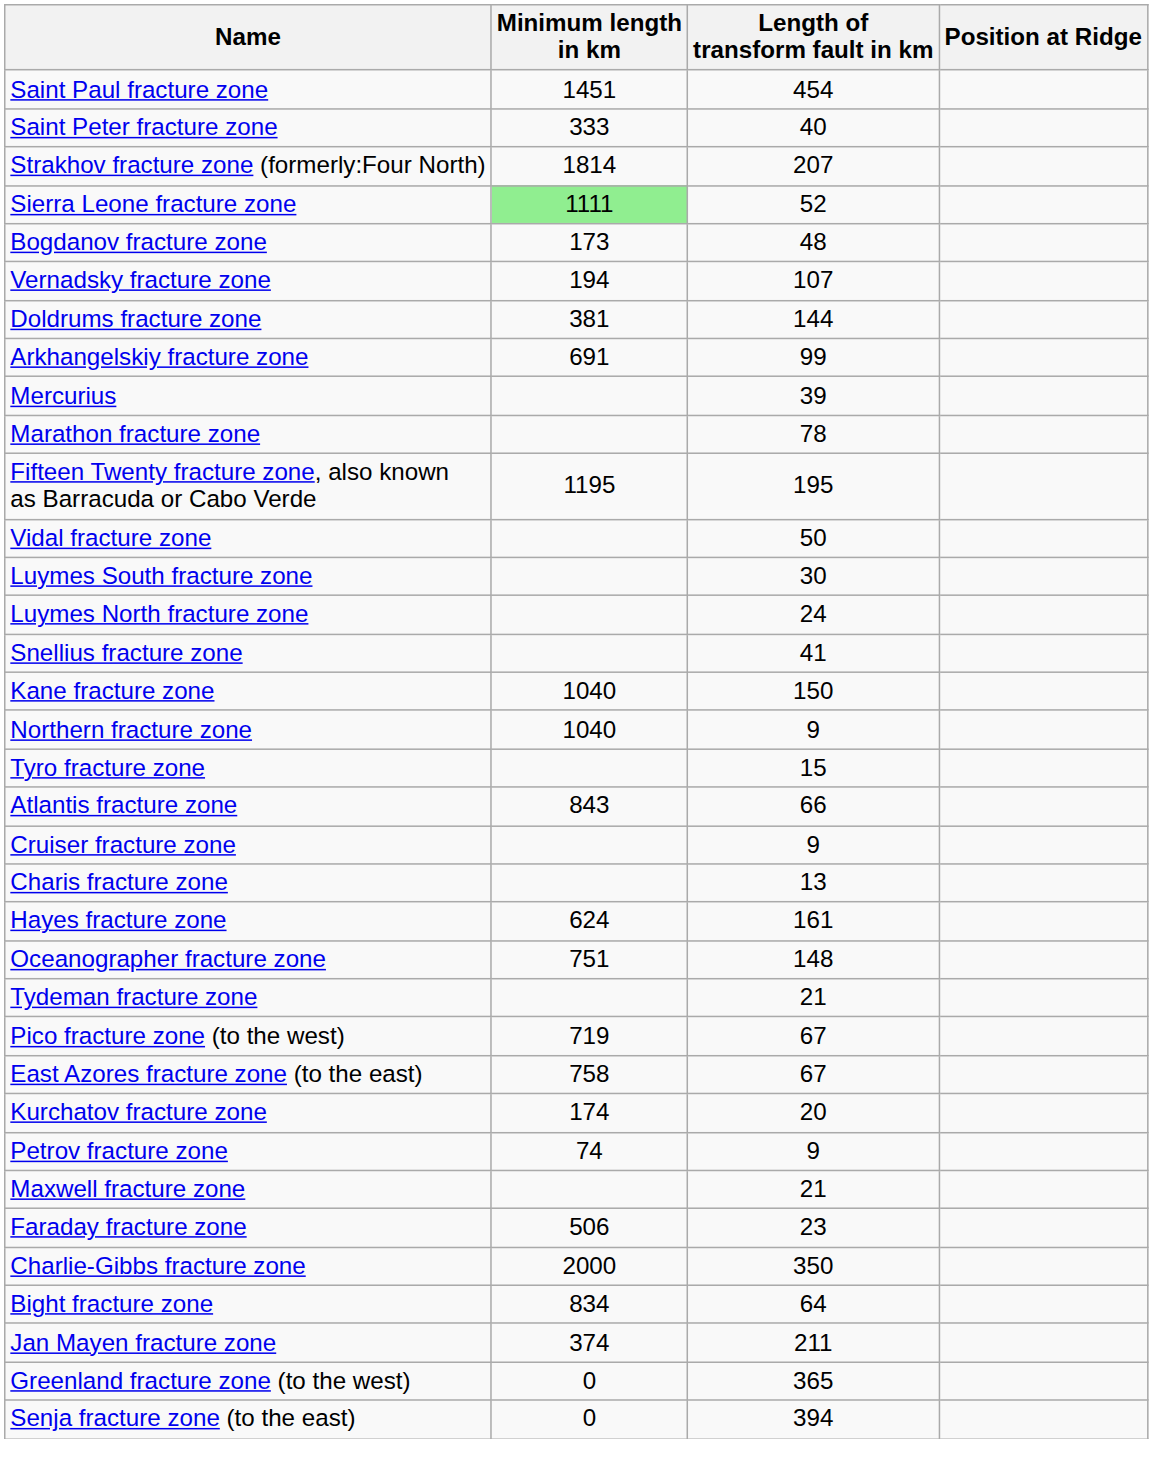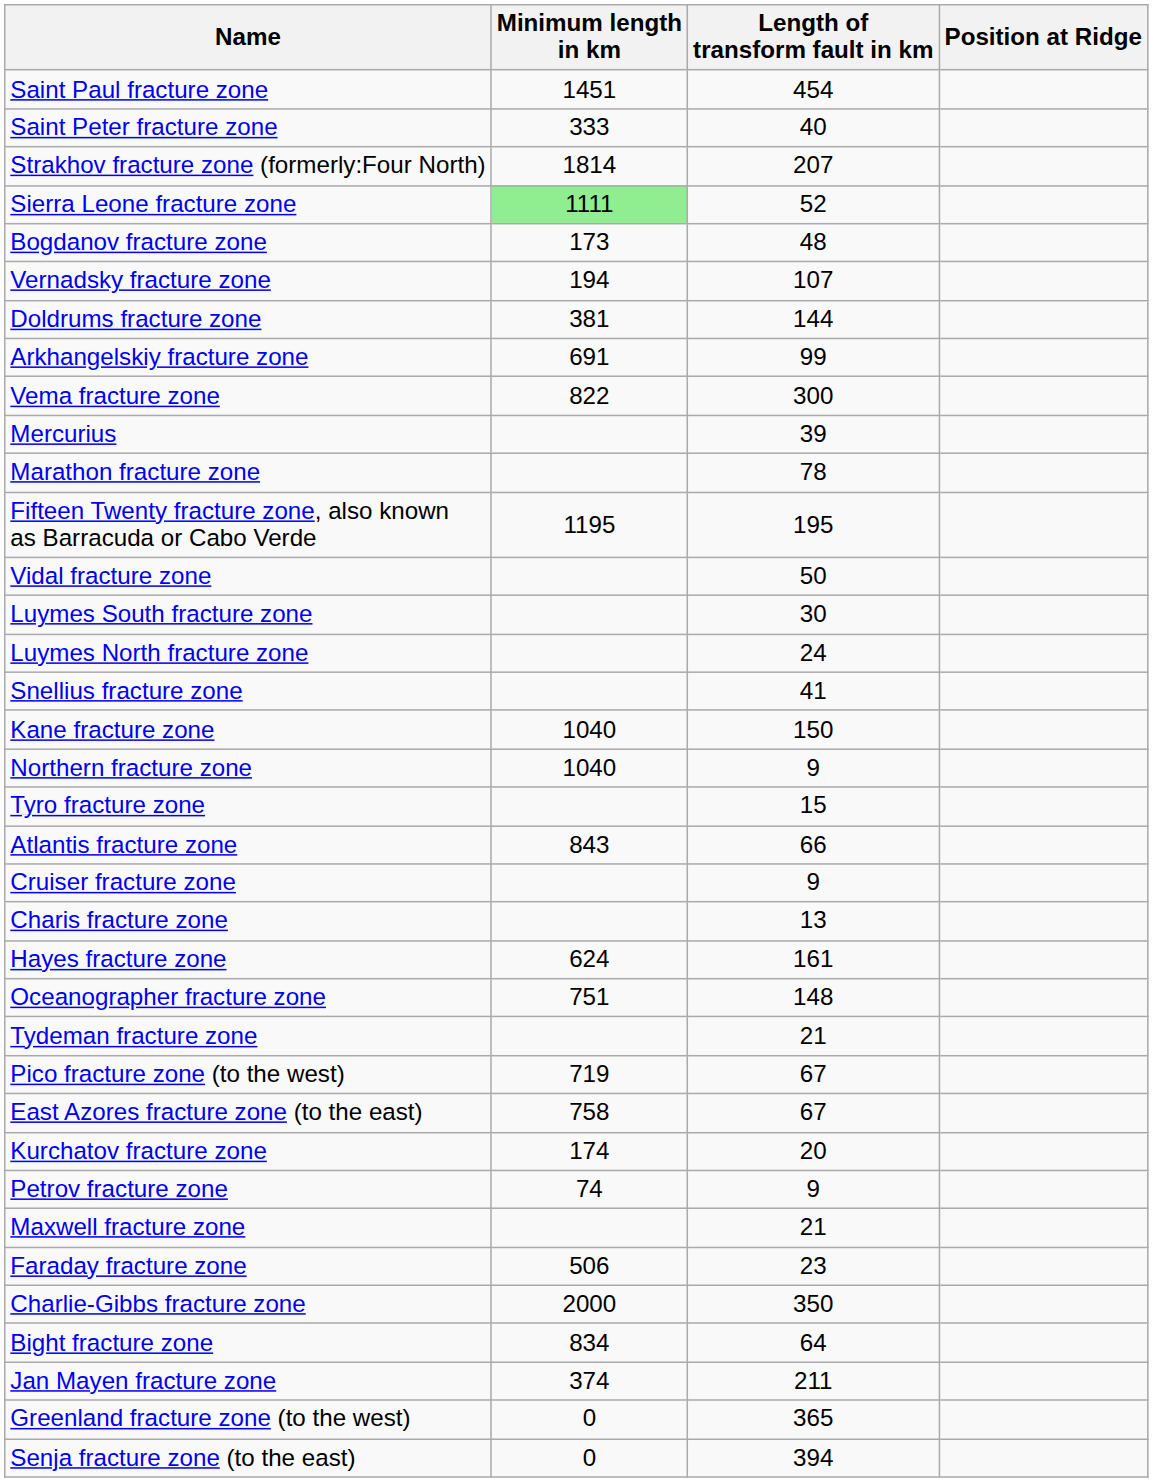+ row: Vema fracture zone | 822 | 300
